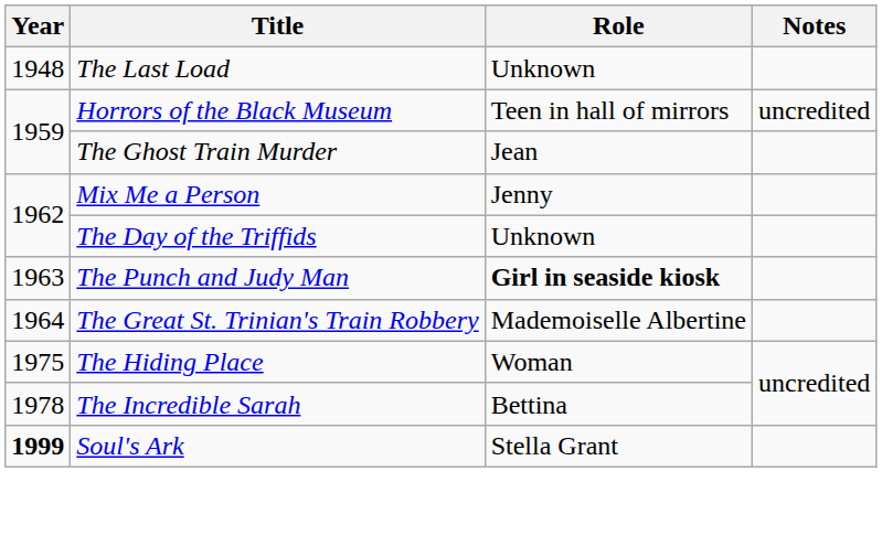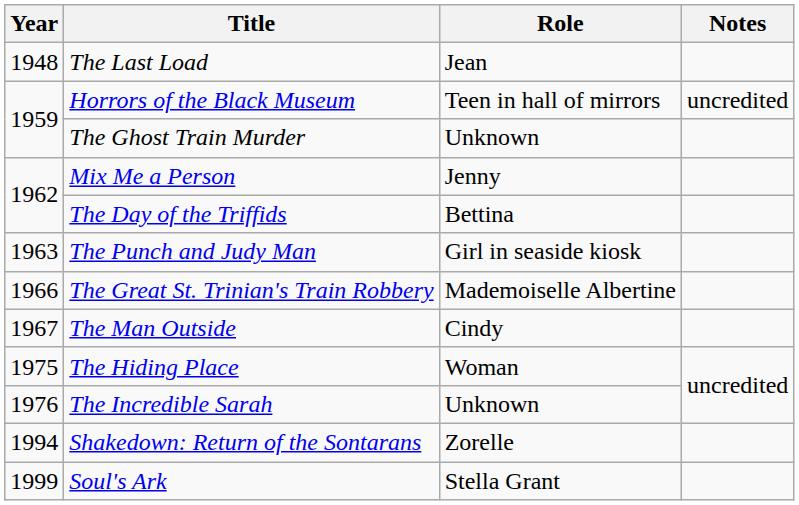The Last Load | Role: Unknown -> Jean
The Ghost Train Murder | Role: Jean -> Unknown
The Day of the Triffids | Role: Unknown -> Bettina
The Punch and Judy Man | Role: bold -> normal
The Great St. Trinian's Train Robbery | Year: 1964 -> 1966
+ row: 1967 | The Man Outside | Cindy
The Incredible Sarah | Year: 1978 -> 1976
The Incredible Sarah | Role: Bettina -> Unknown
+ row: 1994 | Shakedown: Return of the Sontarans | Zorelle
Soul's Ark | Year: bold -> normal
